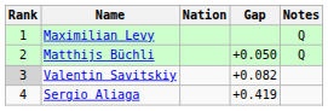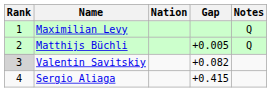Matthijs Büchli | Gap: +0.050 -> +0.005
Sergio Aliaga | Gap: +0.419 -> +0.415
